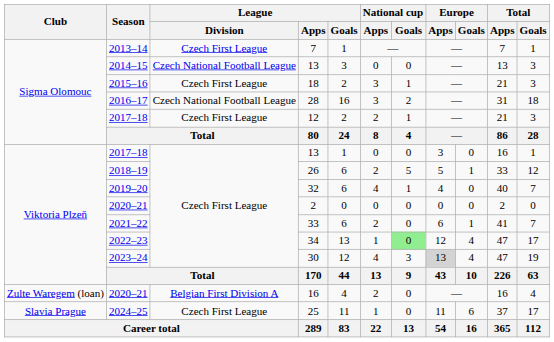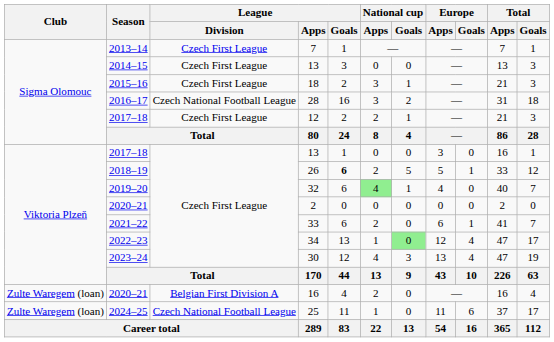2014–15 / 13 | League / Division: Czech National Football League -> Czech First League
26 | League / Goals: normal -> bold
32 | National cup / Apps: no background -> lightgreen background
30 | Europe / Apps: lightgrey background -> no background
25 | Club: Slavia Prague -> Zulte Waregem (loan)
25 | League / Division: Czech First League -> Czech National Football League
